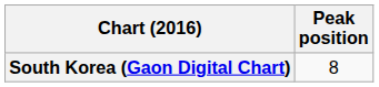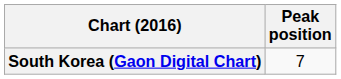South Korea (Gaon Digital Chart) | Peak position: 8 -> 7
